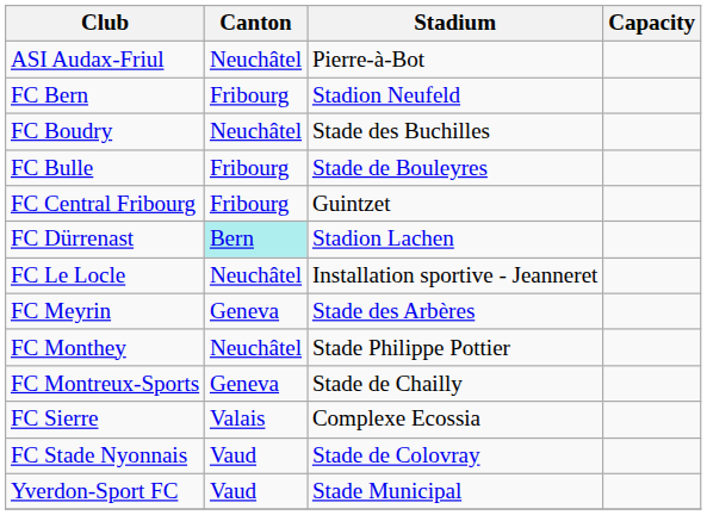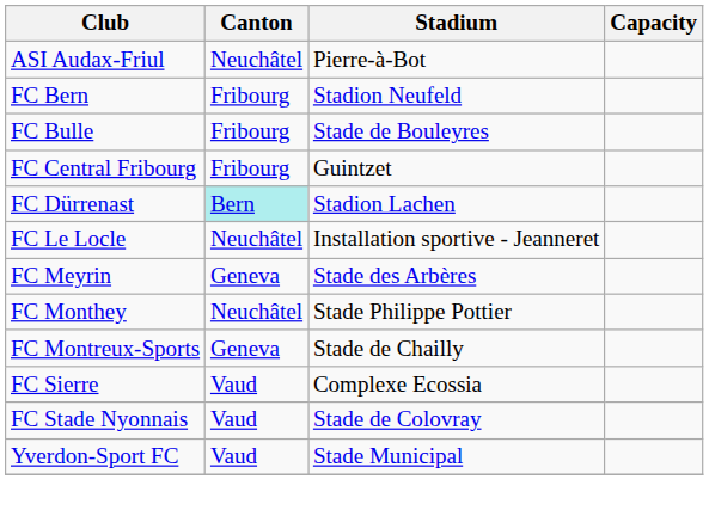- row: FC Boudry | Neuchâtel | Stade des Buchilles
FC Sierre | Canton: Valais -> Vaud
